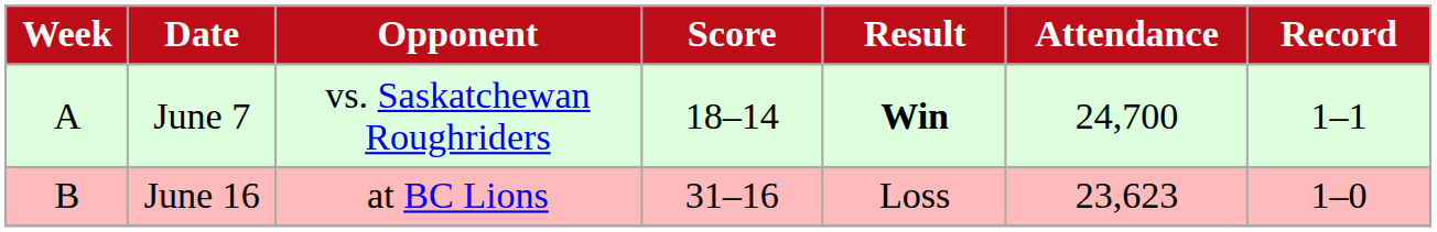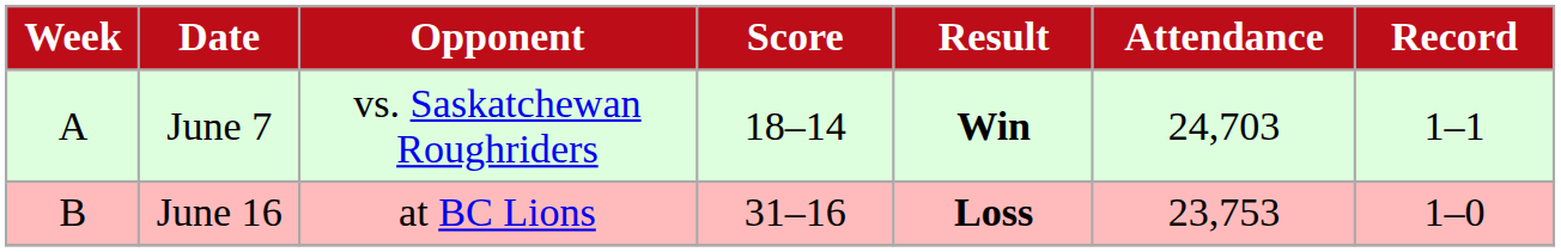June 7 | Attendance: 24,700 -> 24,703
June 16 | Result: normal -> bold
June 16 | Attendance: 23,623 -> 23,753
